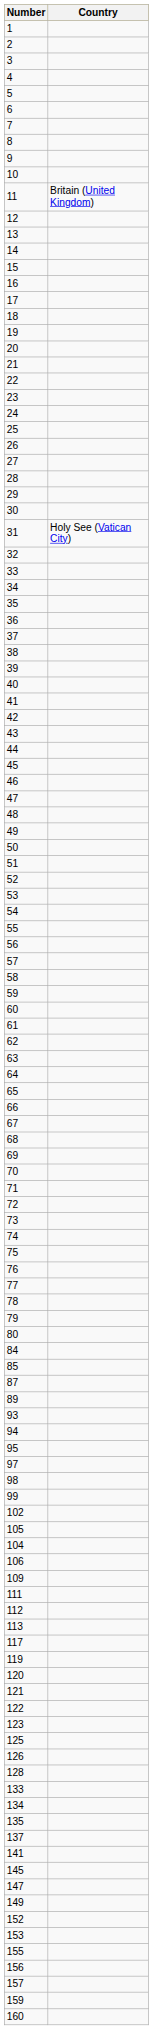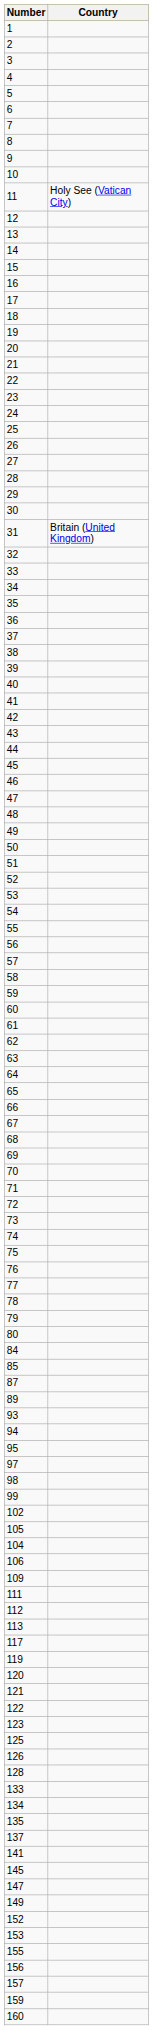11 | Country: Britain (United Kingdom) -> Holy See (Vatican City)
31 | Country: Holy See (Vatican City) -> Britain (United Kingdom)
